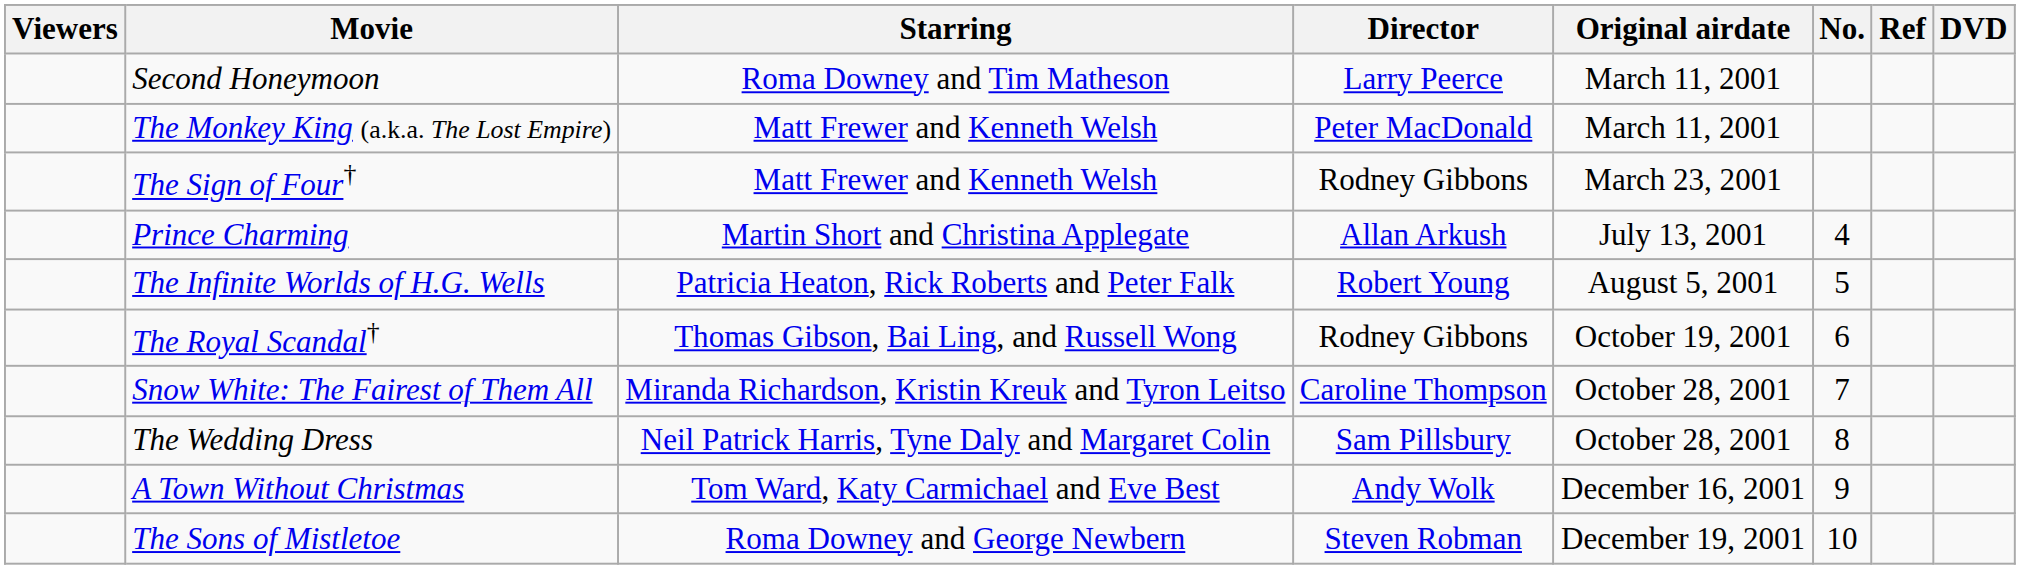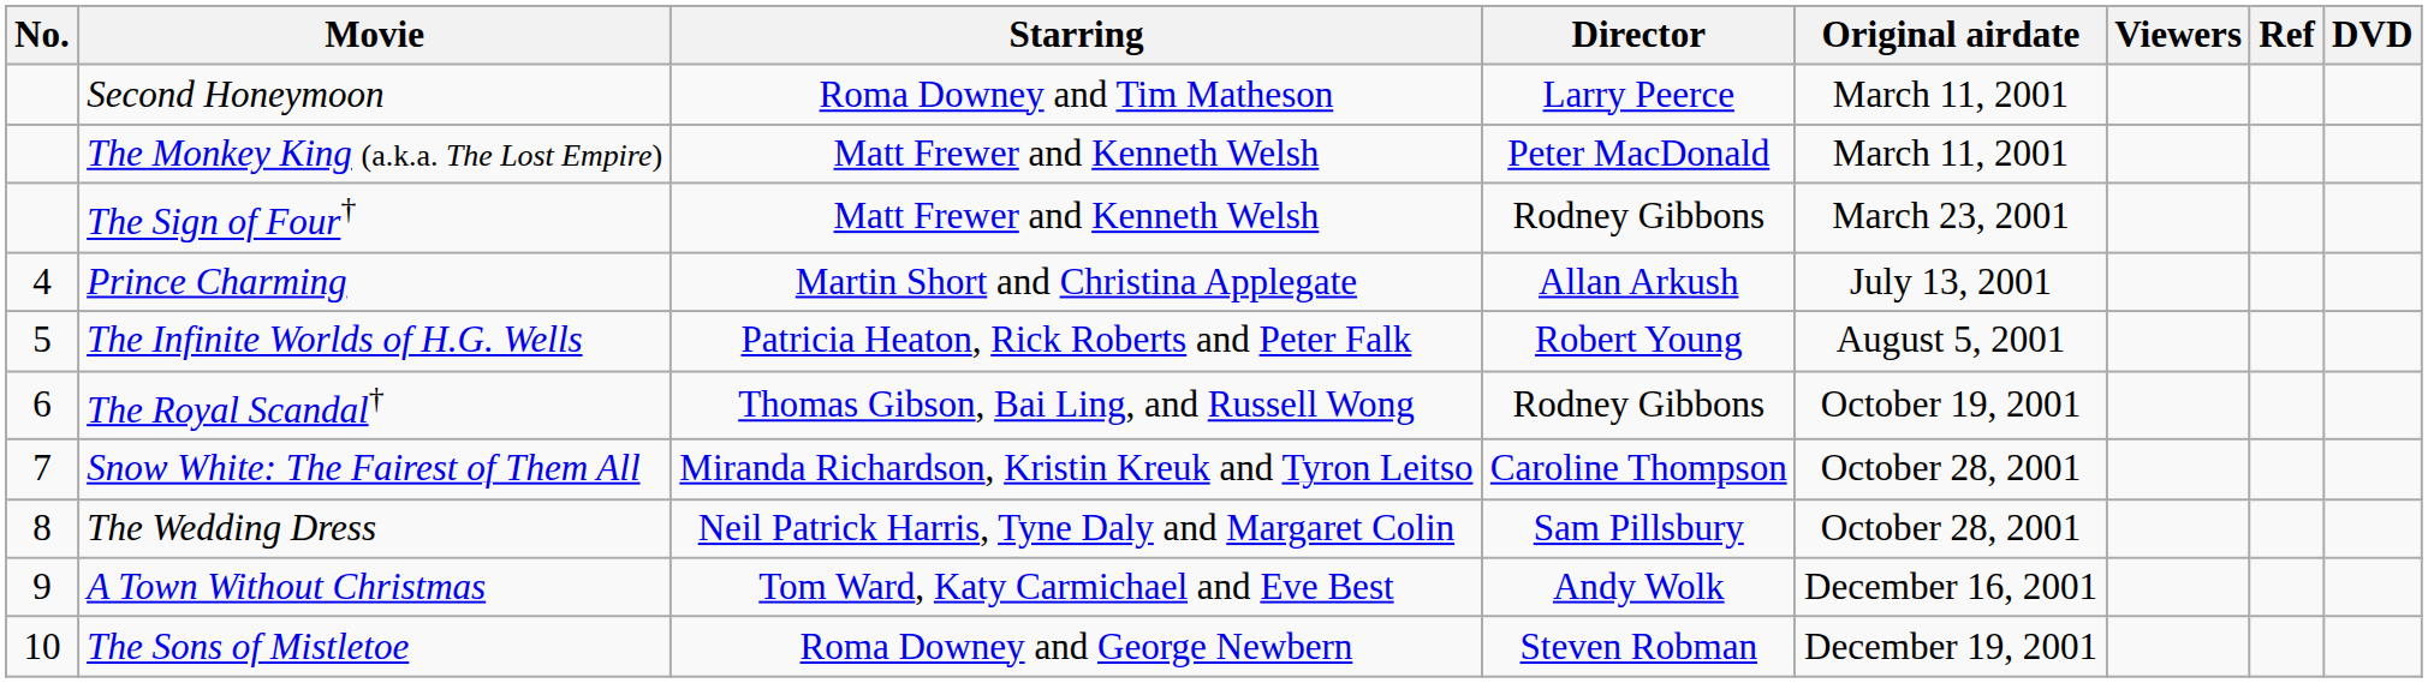columns swapped: No. <-> Viewers
